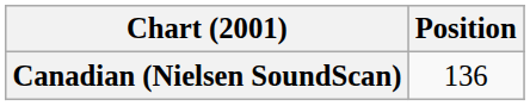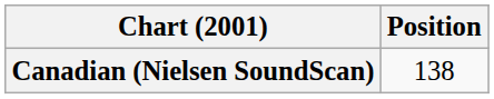Canadian (Nielsen SoundScan) | Position: 136 -> 138
